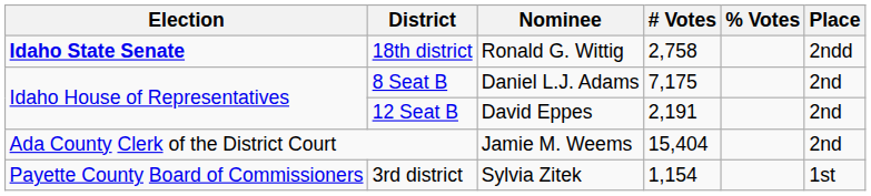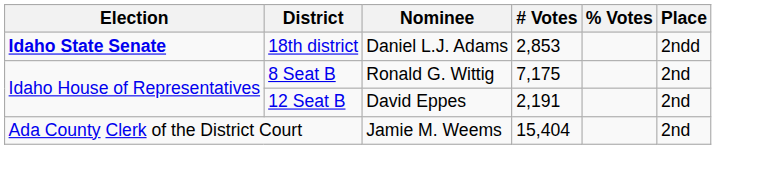18th district | Nominee: Ronald G. Wittig -> Daniel L.J. Adams
18th district | # Votes: 2,758 -> 2,853
8 Seat B | Nominee: Daniel L.J. Adams -> Ronald G. Wittig
- row: Payette County Board of Commissioners | 3rd district | Sylvia Zitek | 1,154 | 1st
